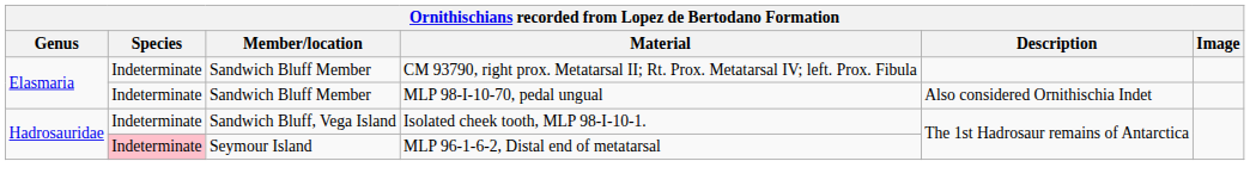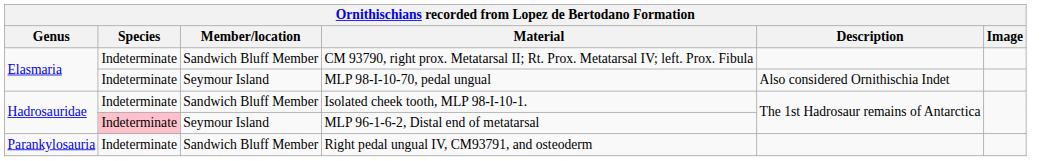MLP 98-I-10-70, pedal ungual | Member/location: Sandwich Bluff Member -> Seymour Island
Isolated cheek tooth, MLP 98-I-10-1. | Member/location: Sandwich Bluff, Vega Island -> Sandwich Bluff Member
+ row: Parankylosauria | Indeterminate | Sandwich Bluff Member | Right pedal ungual IV, CM93791, and osteoderm
